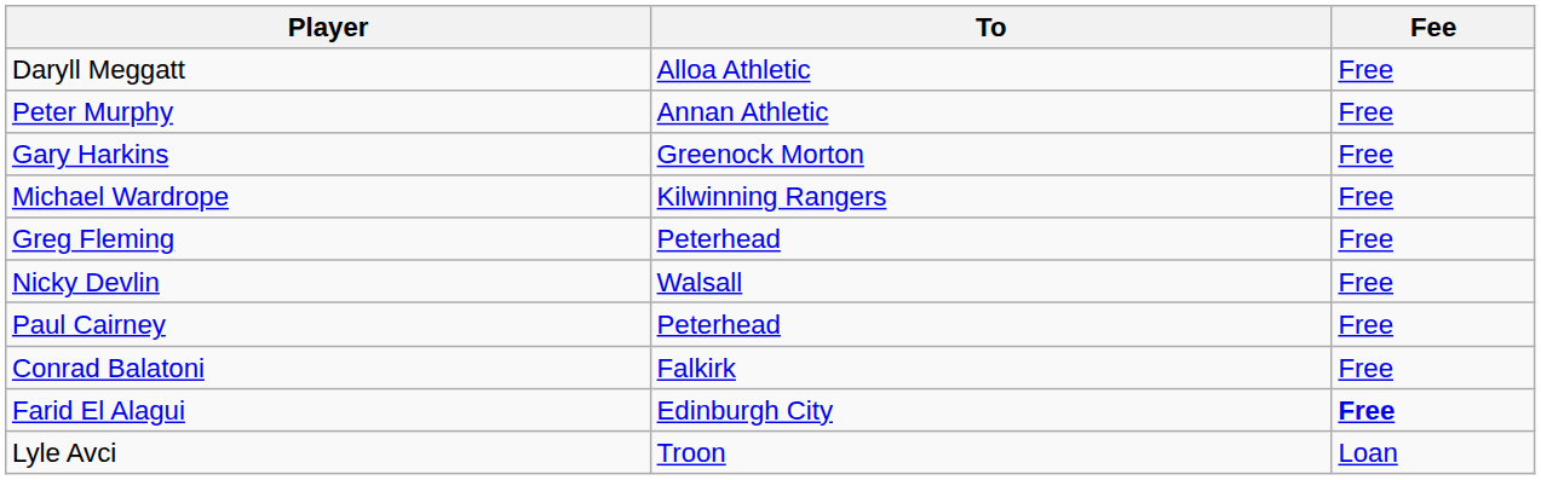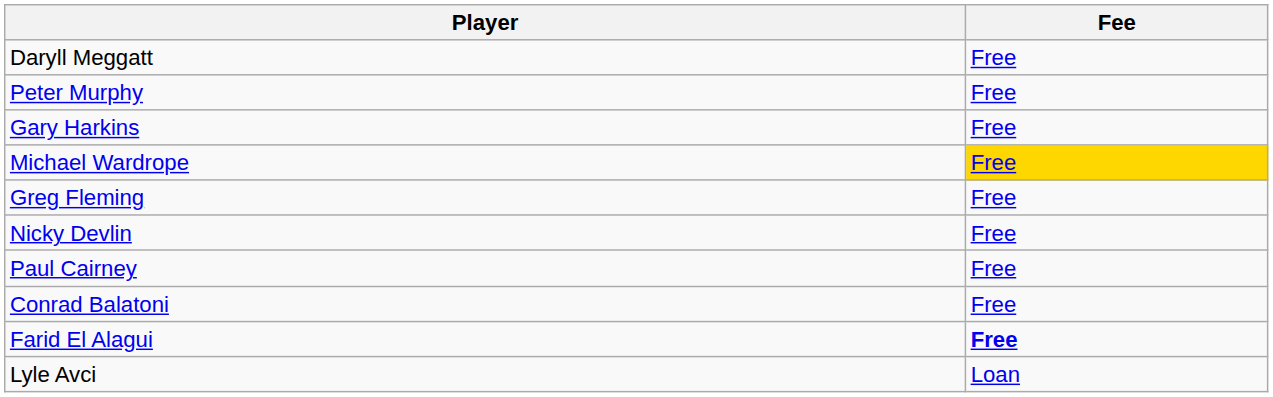- column: To | Alloa Athletic | Annan Athletic | Greenock Morton | Kilwinning Rangers | Peterhead | Walsall | Peterhead | Falkirk | Edinburgh City | Troon
Michael Wardrope | Fee: no background -> gold background
